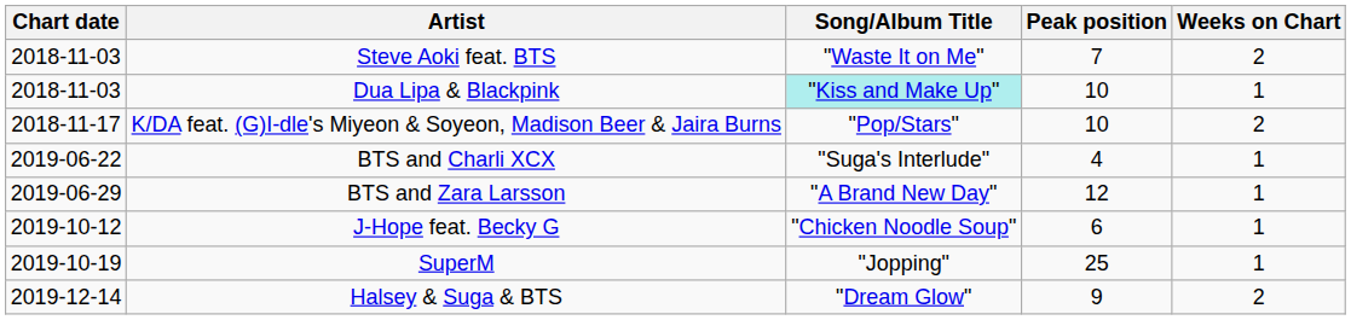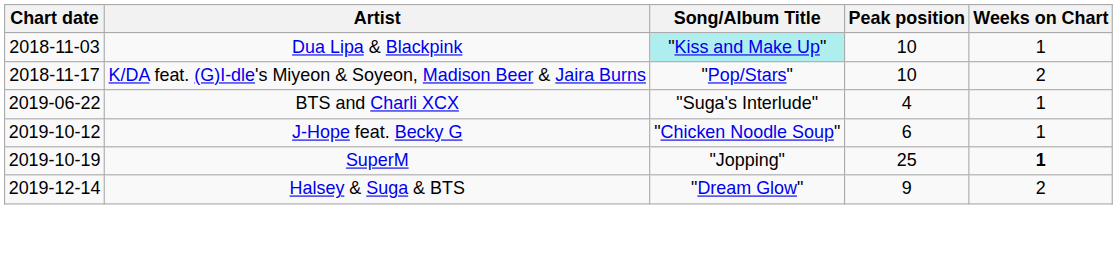- row: 2018-11-03 | Steve Aoki feat. BTS | "Waste It on Me" | 7 | 2
- row: 2019-06-29 | BTS and Zara Larsson | "A Brand New Day" | 12 | 1
SuperM | Weeks on Chart: normal -> bold
